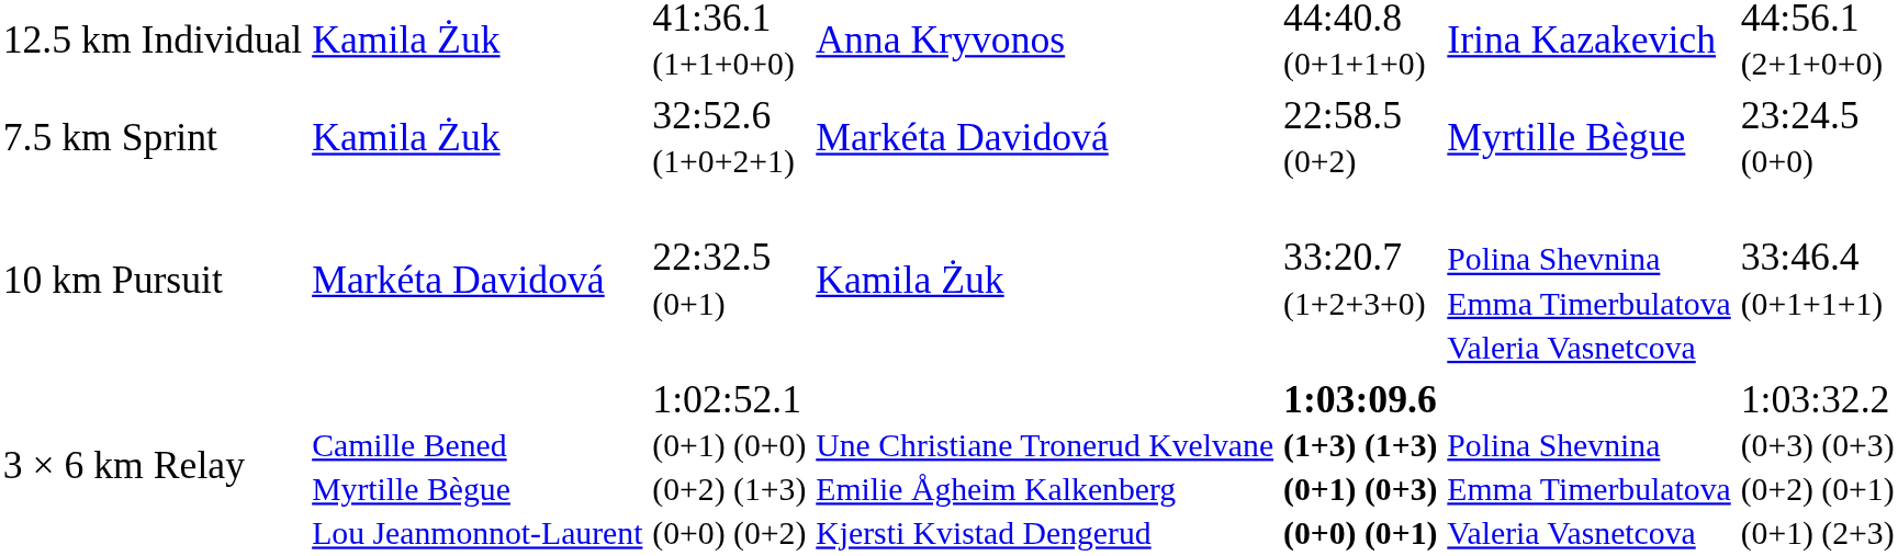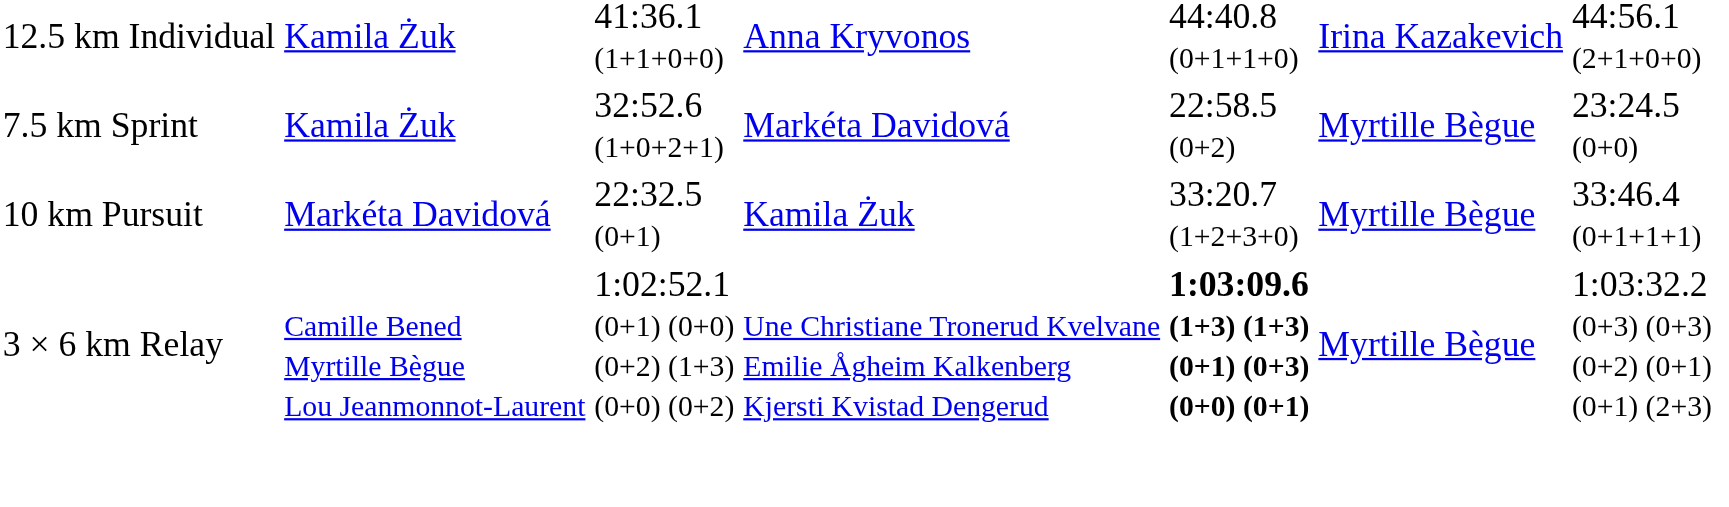10 km Pursuit | column 6: Polina Shevnina Emma Timerbulatova Valeria Vasnetcova -> Myrtille Bègue
3 × 6 km Relay | column 6: Polina Shevnina Emma Timerbulatova Valeria Vasnetcova -> Myrtille Bègue
